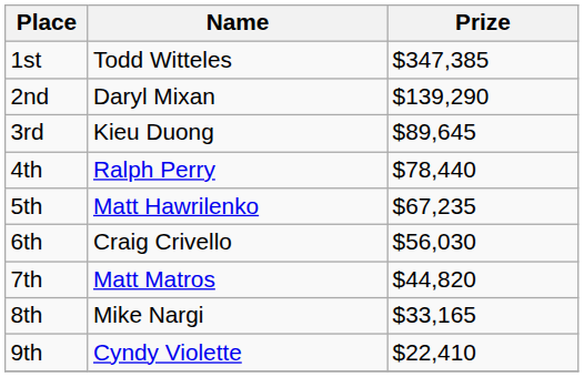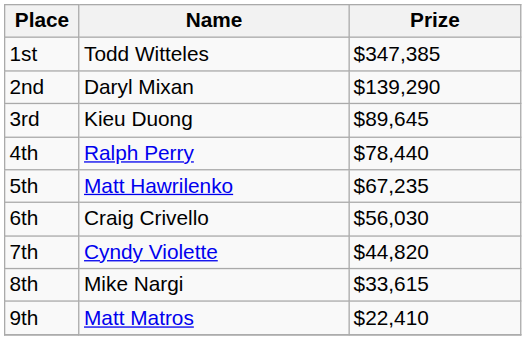7th | Name: Matt Matros -> Cyndy Violette
8th | Prize: $33,165 -> $33,615
9th | Name: Cyndy Violette -> Matt Matros
